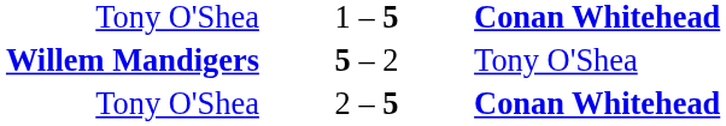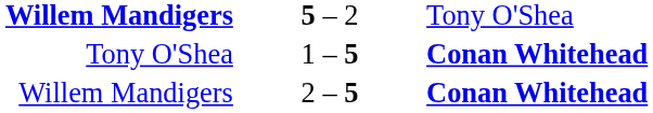rows swapped: 1 – 5 <-> 5 – 2
2 – 5 | column 1: Tony O'Shea -> Willem Mandigers
